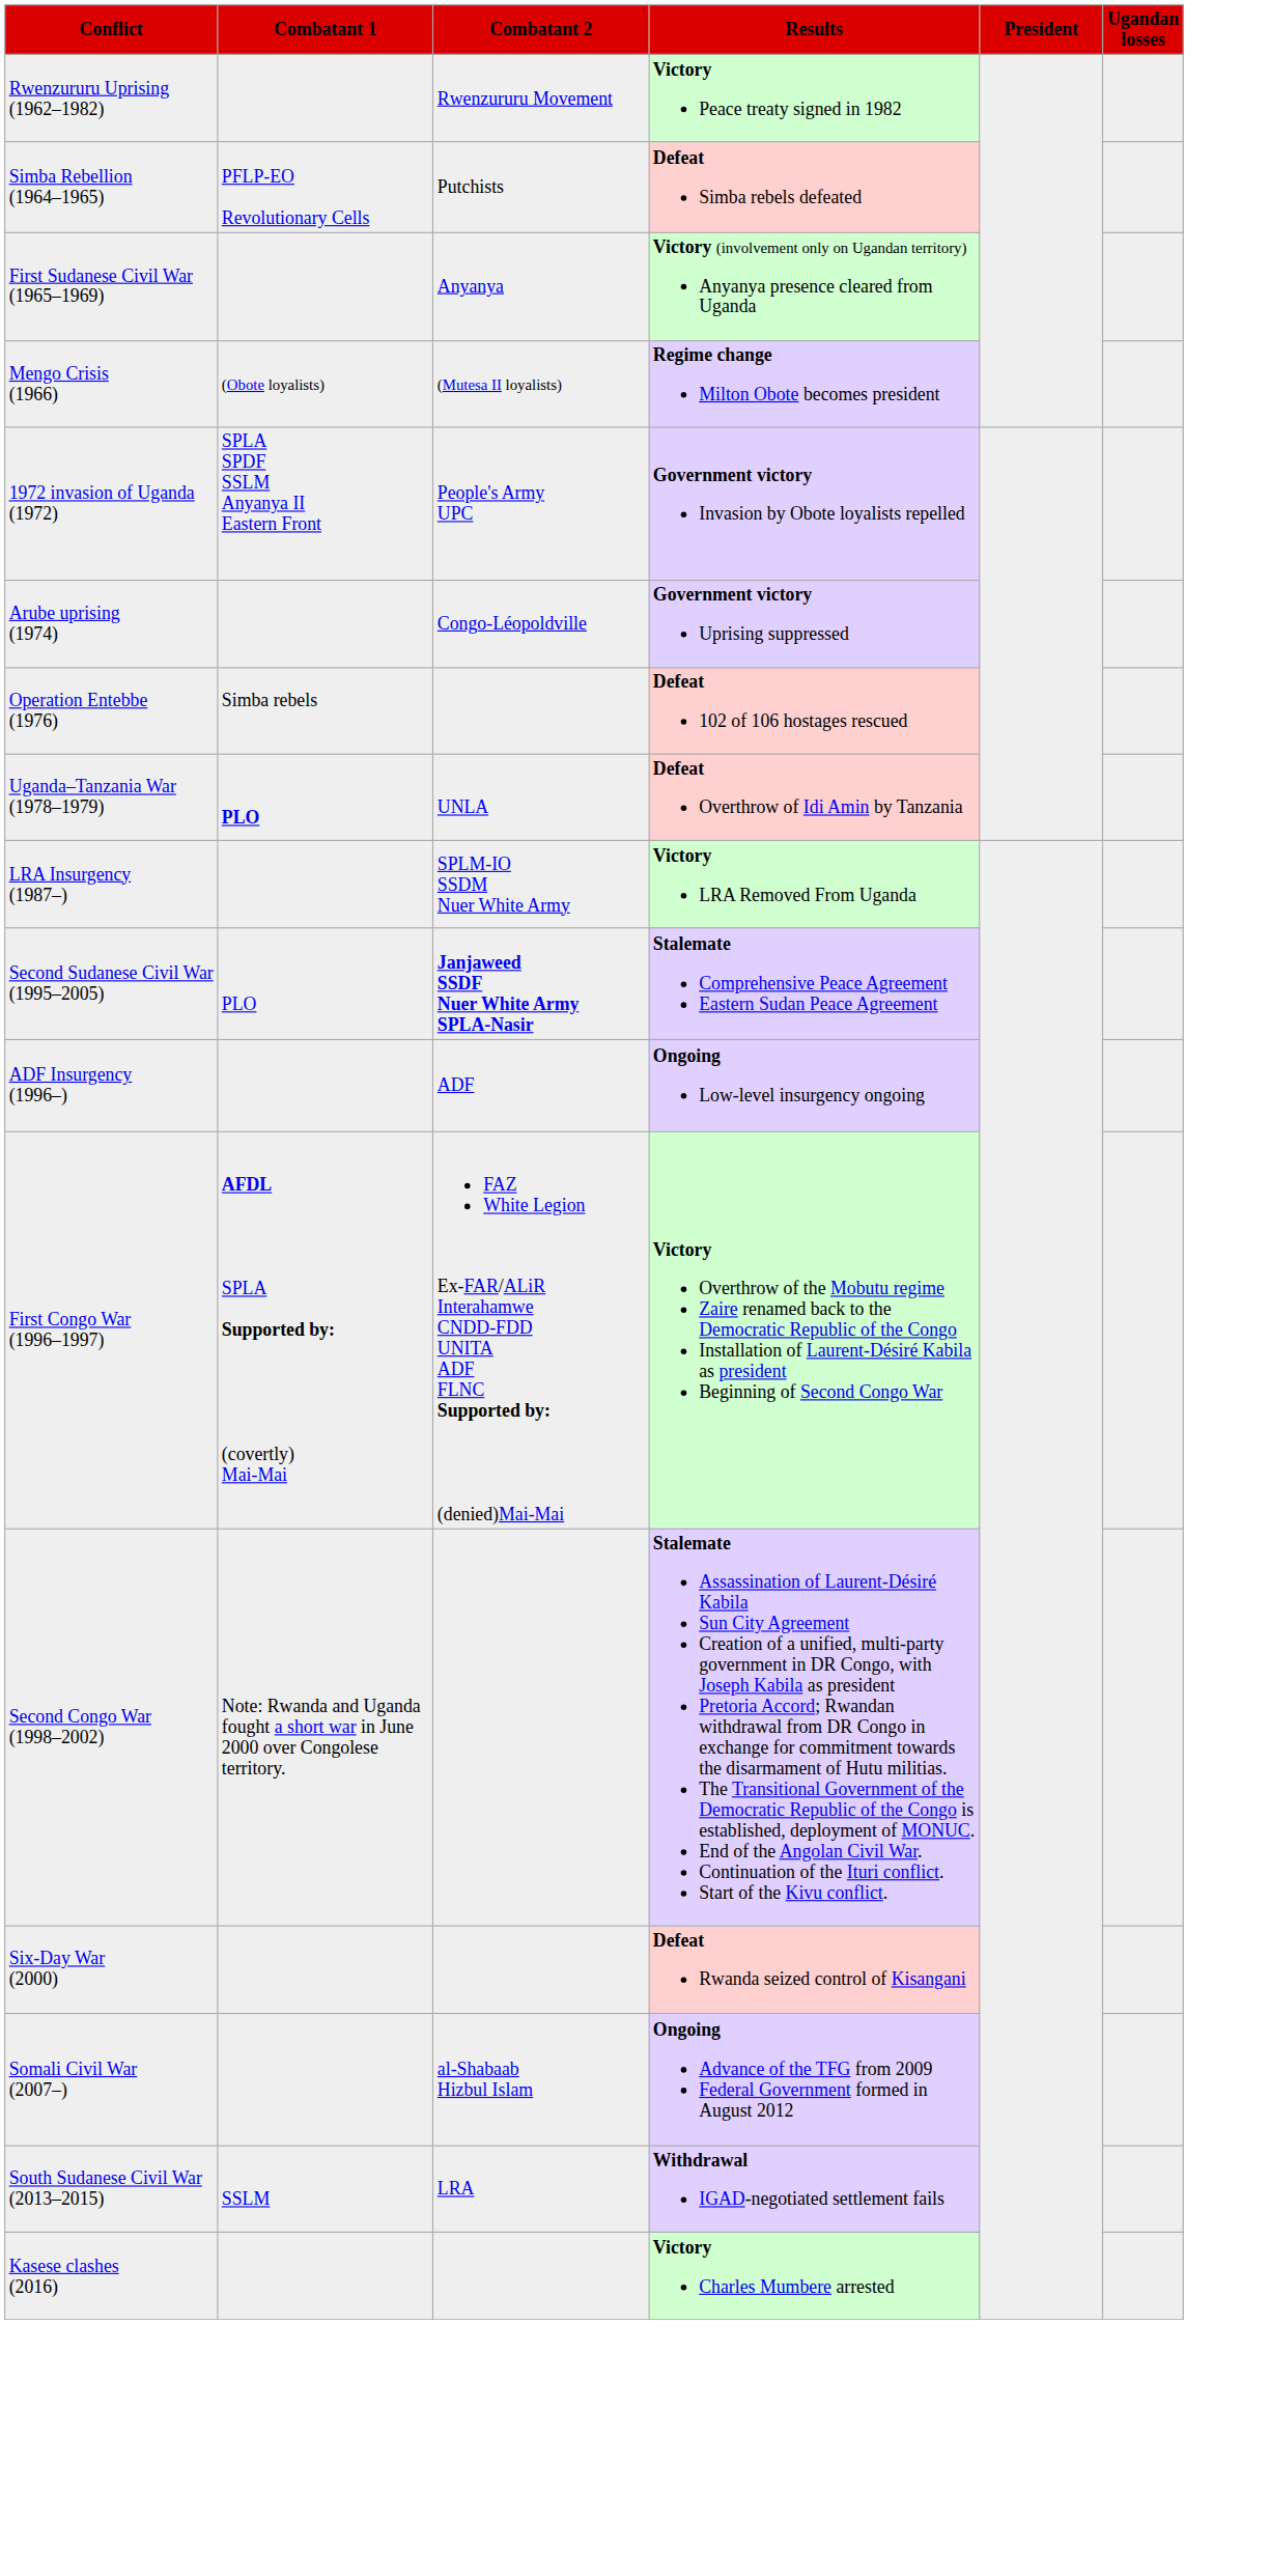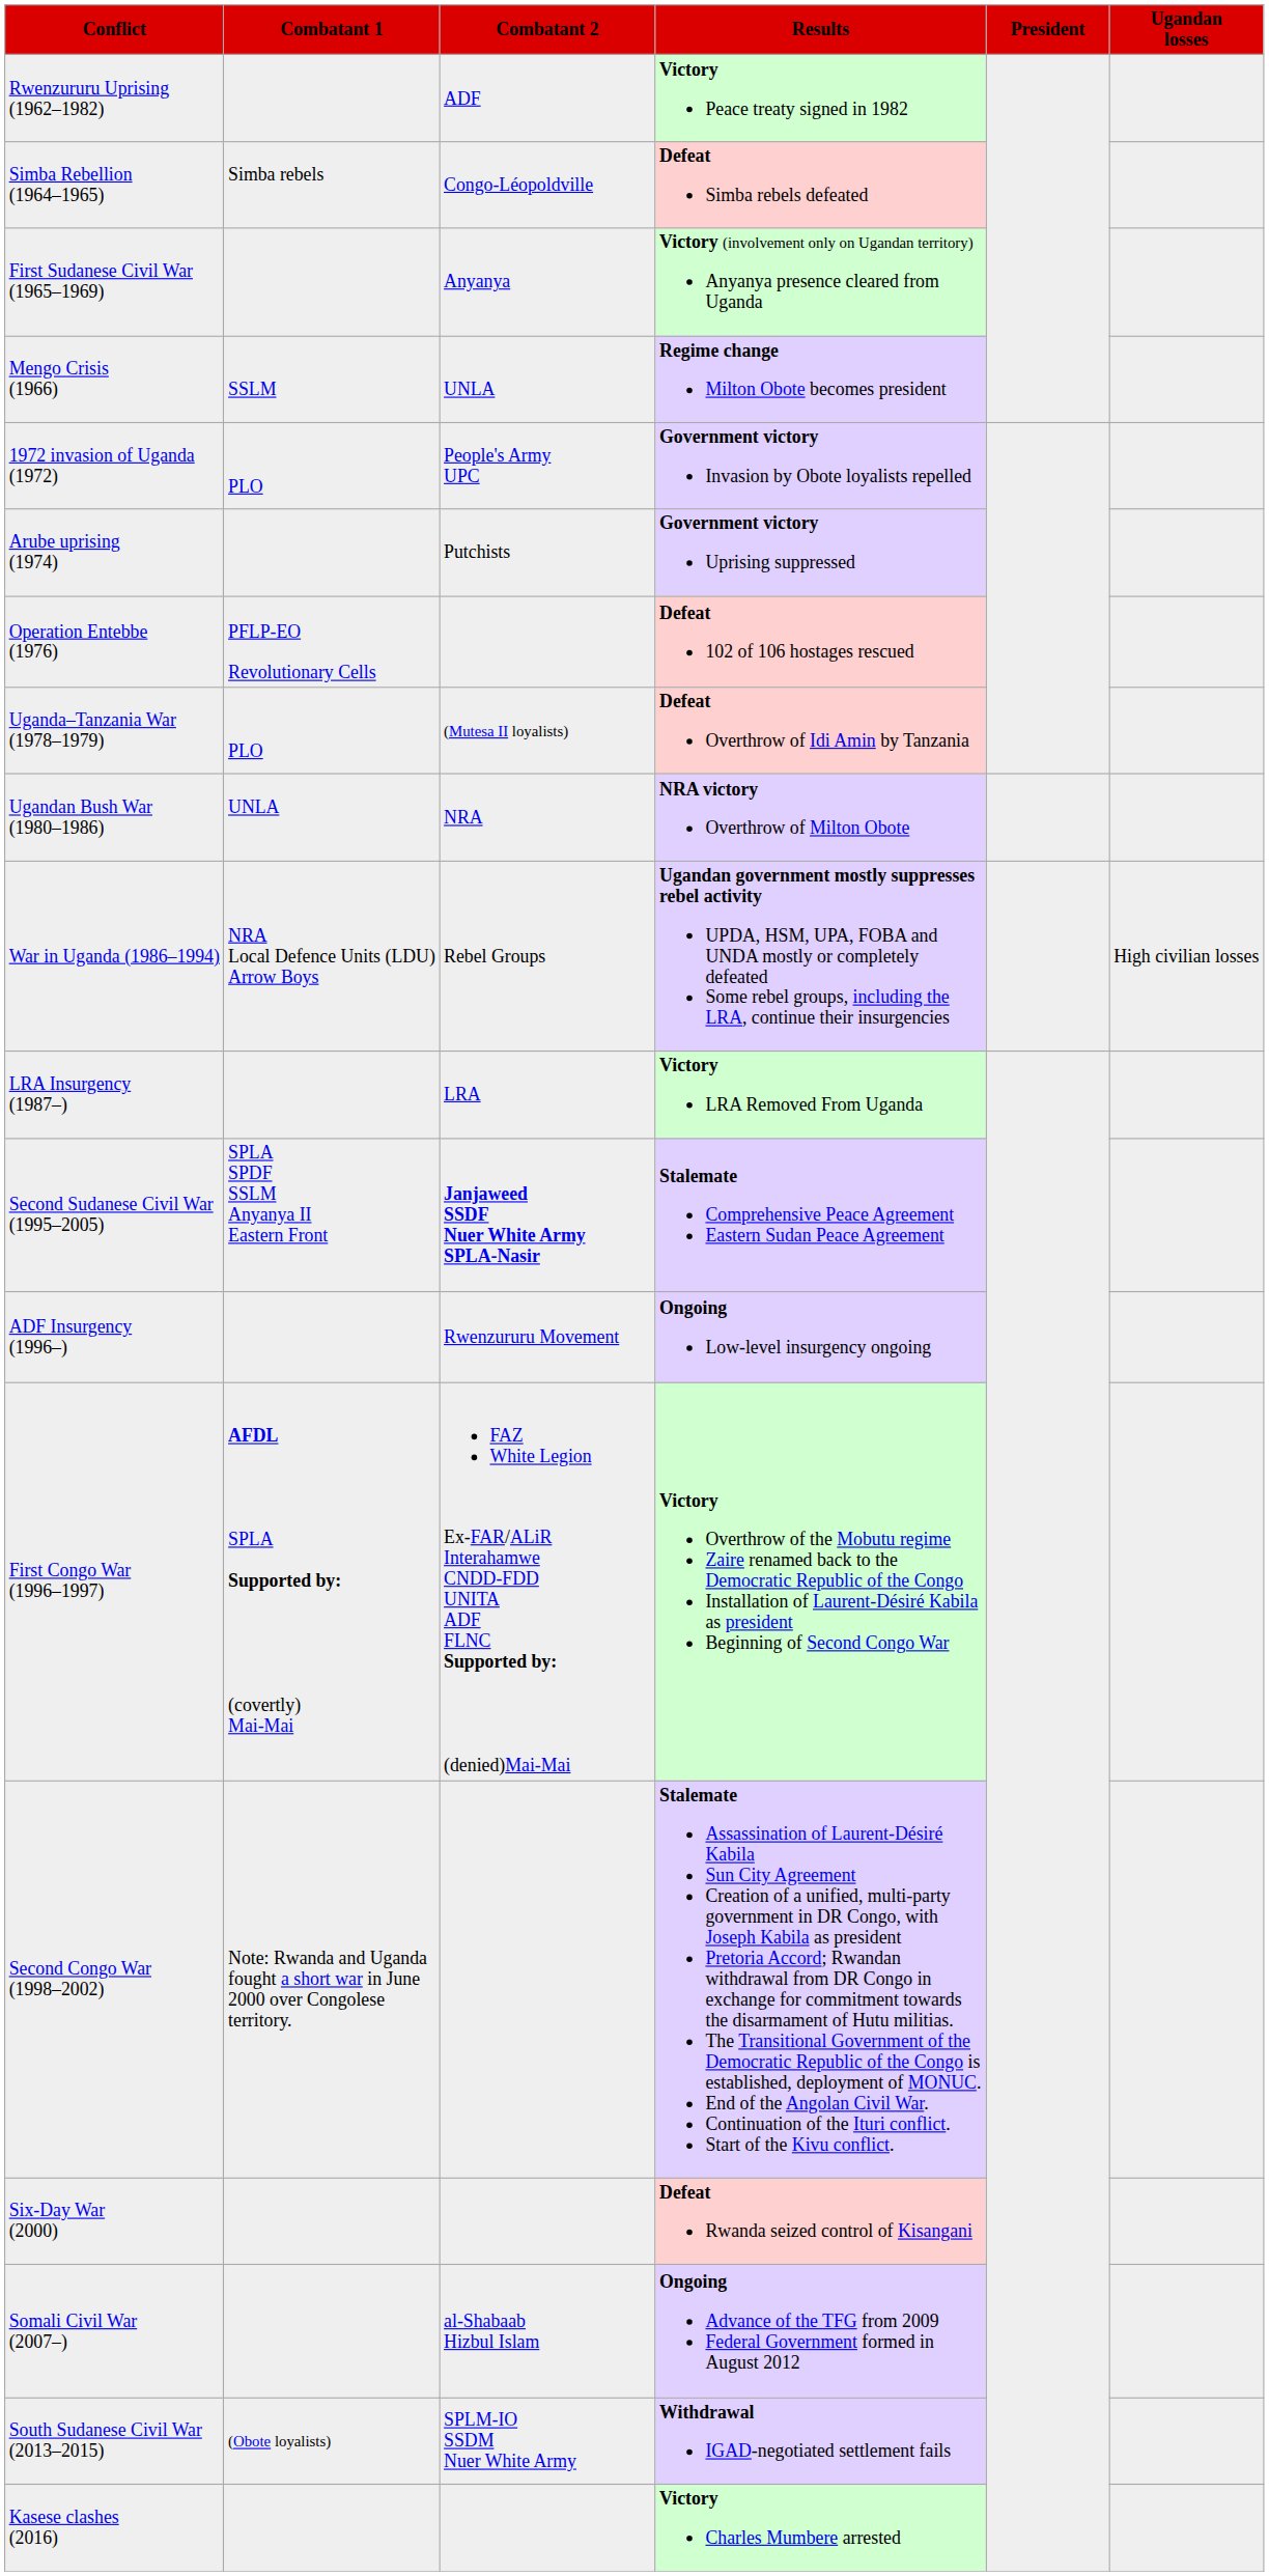Rwenzururu Uprising (1962–1982) | Combatant 2: Rwenzururu Movement -> ADF
Simba Rebellion (1964–1965) | Combatant 1: PFLP-EO Revolutionary Cells -> Simba rebels
Simba Rebellion (1964–1965) | Combatant 2: Putchists -> Congo-Léopoldville
Mengo Crisis (1966) | Combatant 1: (Obote loyalists) -> SSLM
Mengo Crisis (1966) | Combatant 2: (Mutesa II loyalists) -> UNLA
1972 invasion of Uganda (1972) | Combatant 1: SPLA SPDF SSLM Anyanya II Eastern Front -> PLO
Arube uprising (1974) | Combatant 2: Congo-Léopoldville -> Putchists
Operation Entebbe (1976) | Combatant 1: Simba rebels -> PFLP-EO Revolutionary Cells
Uganda–Tanzania War (1978–1979) | Combatant 1: bold -> normal
Uganda–Tanzania War (1978–1979) | Combatant 2: UNLA -> (Mutesa II loyalists)
+ row: Ugandan Bush War (1980–1986) | UNLA | NRA | NRA victory Overthrow of Milton Obote
+ row: War in Uganda (1986–1994) | NRA Local Defence Units (LDU) Arrow Boys | Rebel Groups | Ugandan government mostly suppresses rebel activity UPDA, HSM, UPA, FOBA and UNDA mostly or completely defeated Some rebel groups, including the LRA, continue their insurgencies | High civilian losses
LRA Insurgency (1987–) | Combatant 2: SPLM-IO SSDM Nuer White Army -> LRA
Second Sudanese Civil War (1995–2005) | Combatant 1: PLO -> SPLA SPDF SSLM Anyanya II Eastern Front
ADF Insurgency (1996–) | Combatant 2: ADF -> Rwenzururu Movement
South Sudanese Civil War (2013–2015) | Combatant 1: SSLM -> (Obote loyalists)
South Sudanese Civil War (2013–2015) | Combatant 2: LRA -> SPLM-IO SSDM Nuer White Army
